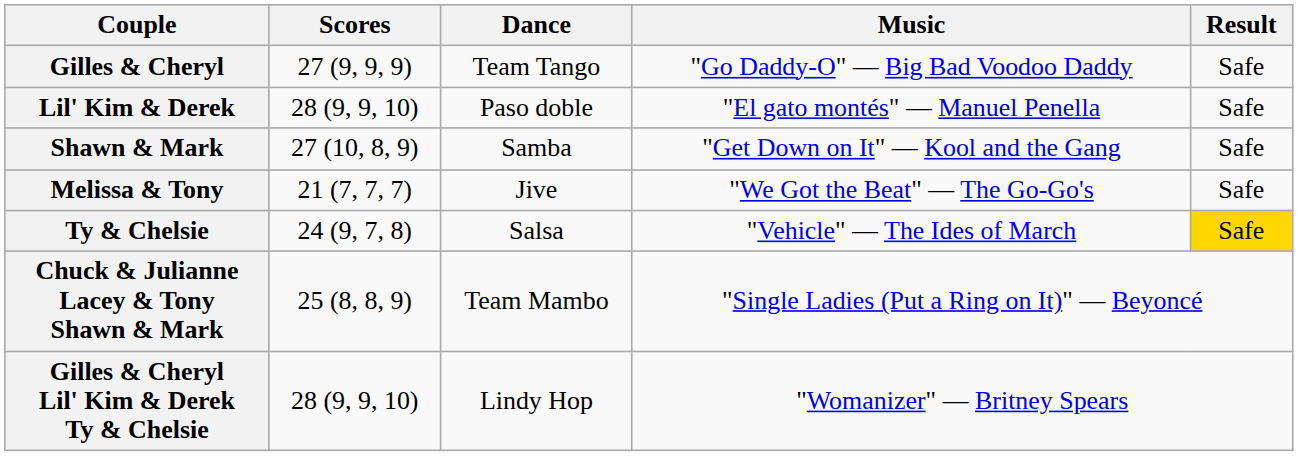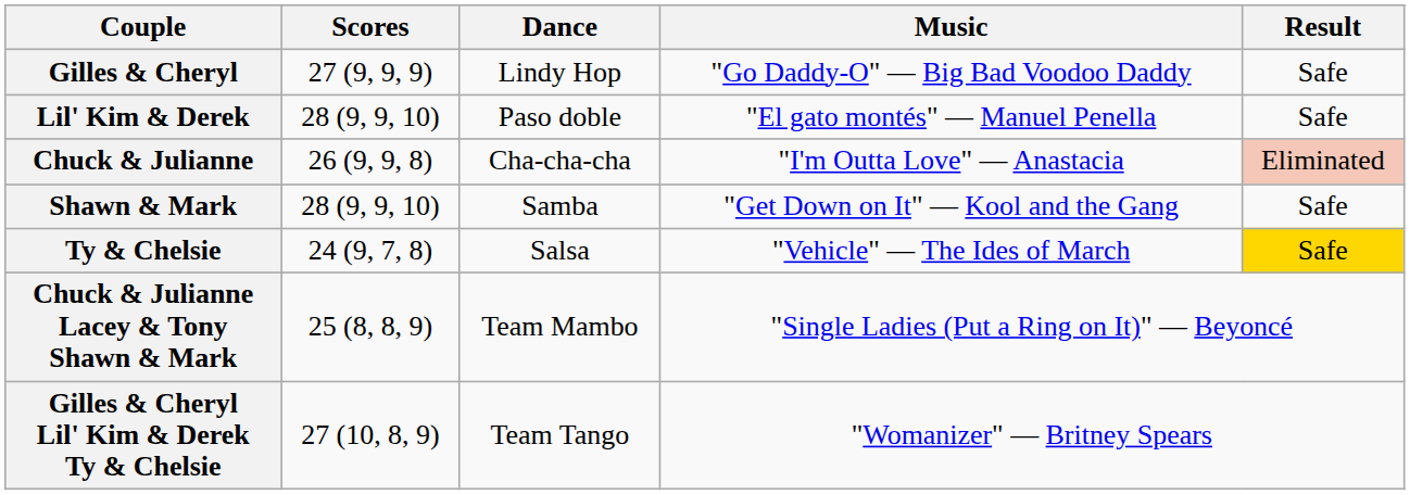Gilles & Cheryl | Dance: Team Tango -> Lindy Hop
+ row: Chuck & Julianne | 26 (9, 9, 8) | Cha-cha-cha | "I'm Outta Love" — Anastacia | Eliminated
Shawn & Mark | Scores: 27 (10, 8, 9) -> 28 (9, 9, 10)
- row: Melissa & Tony | 21 (7, 7, 7) | Jive | "We Got the Beat" — The Go-Go's | Safe
Gilles & Cheryl Lil' Kim & Derek Ty & Chelsie | Scores: 28 (9, 9, 10) -> 27 (10, 8, 9)
Gilles & Cheryl Lil' Kim & Derek Ty & Chelsie | Dance: Lindy Hop -> Team Tango
